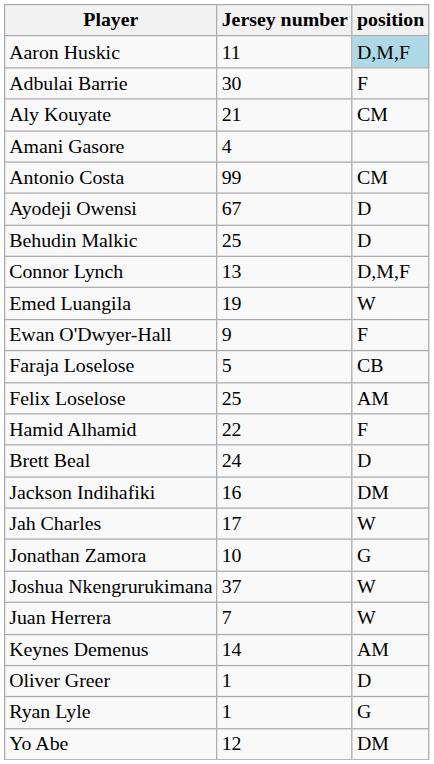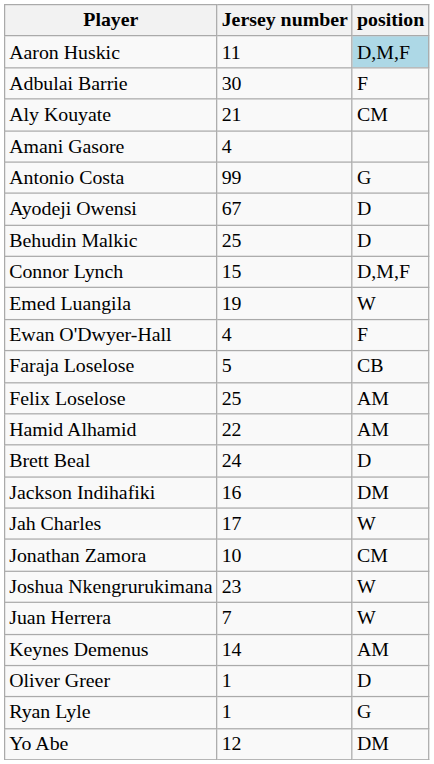Antonio Costa | position: CM -> G
Connor Lynch | Jersey number: 13 -> 15
Ewan O'Dwyer-Hall | Jersey number: 9 -> 4
Hamid Alhamid | position: F -> AM
Jonathan Zamora | position: G -> CM
Joshua Nkengrurukimana | Jersey number: 37 -> 23
